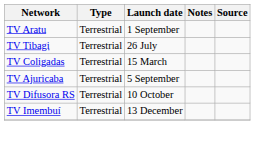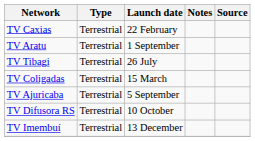+ row: TV Caxias | Terrestrial | 22 February
